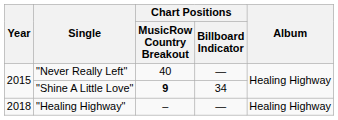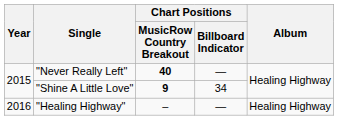"Never Really Left" | Chart Positions / MusicRow Country Breakout: normal -> bold
"Healing Highway" | Year: 2018 -> 2016
